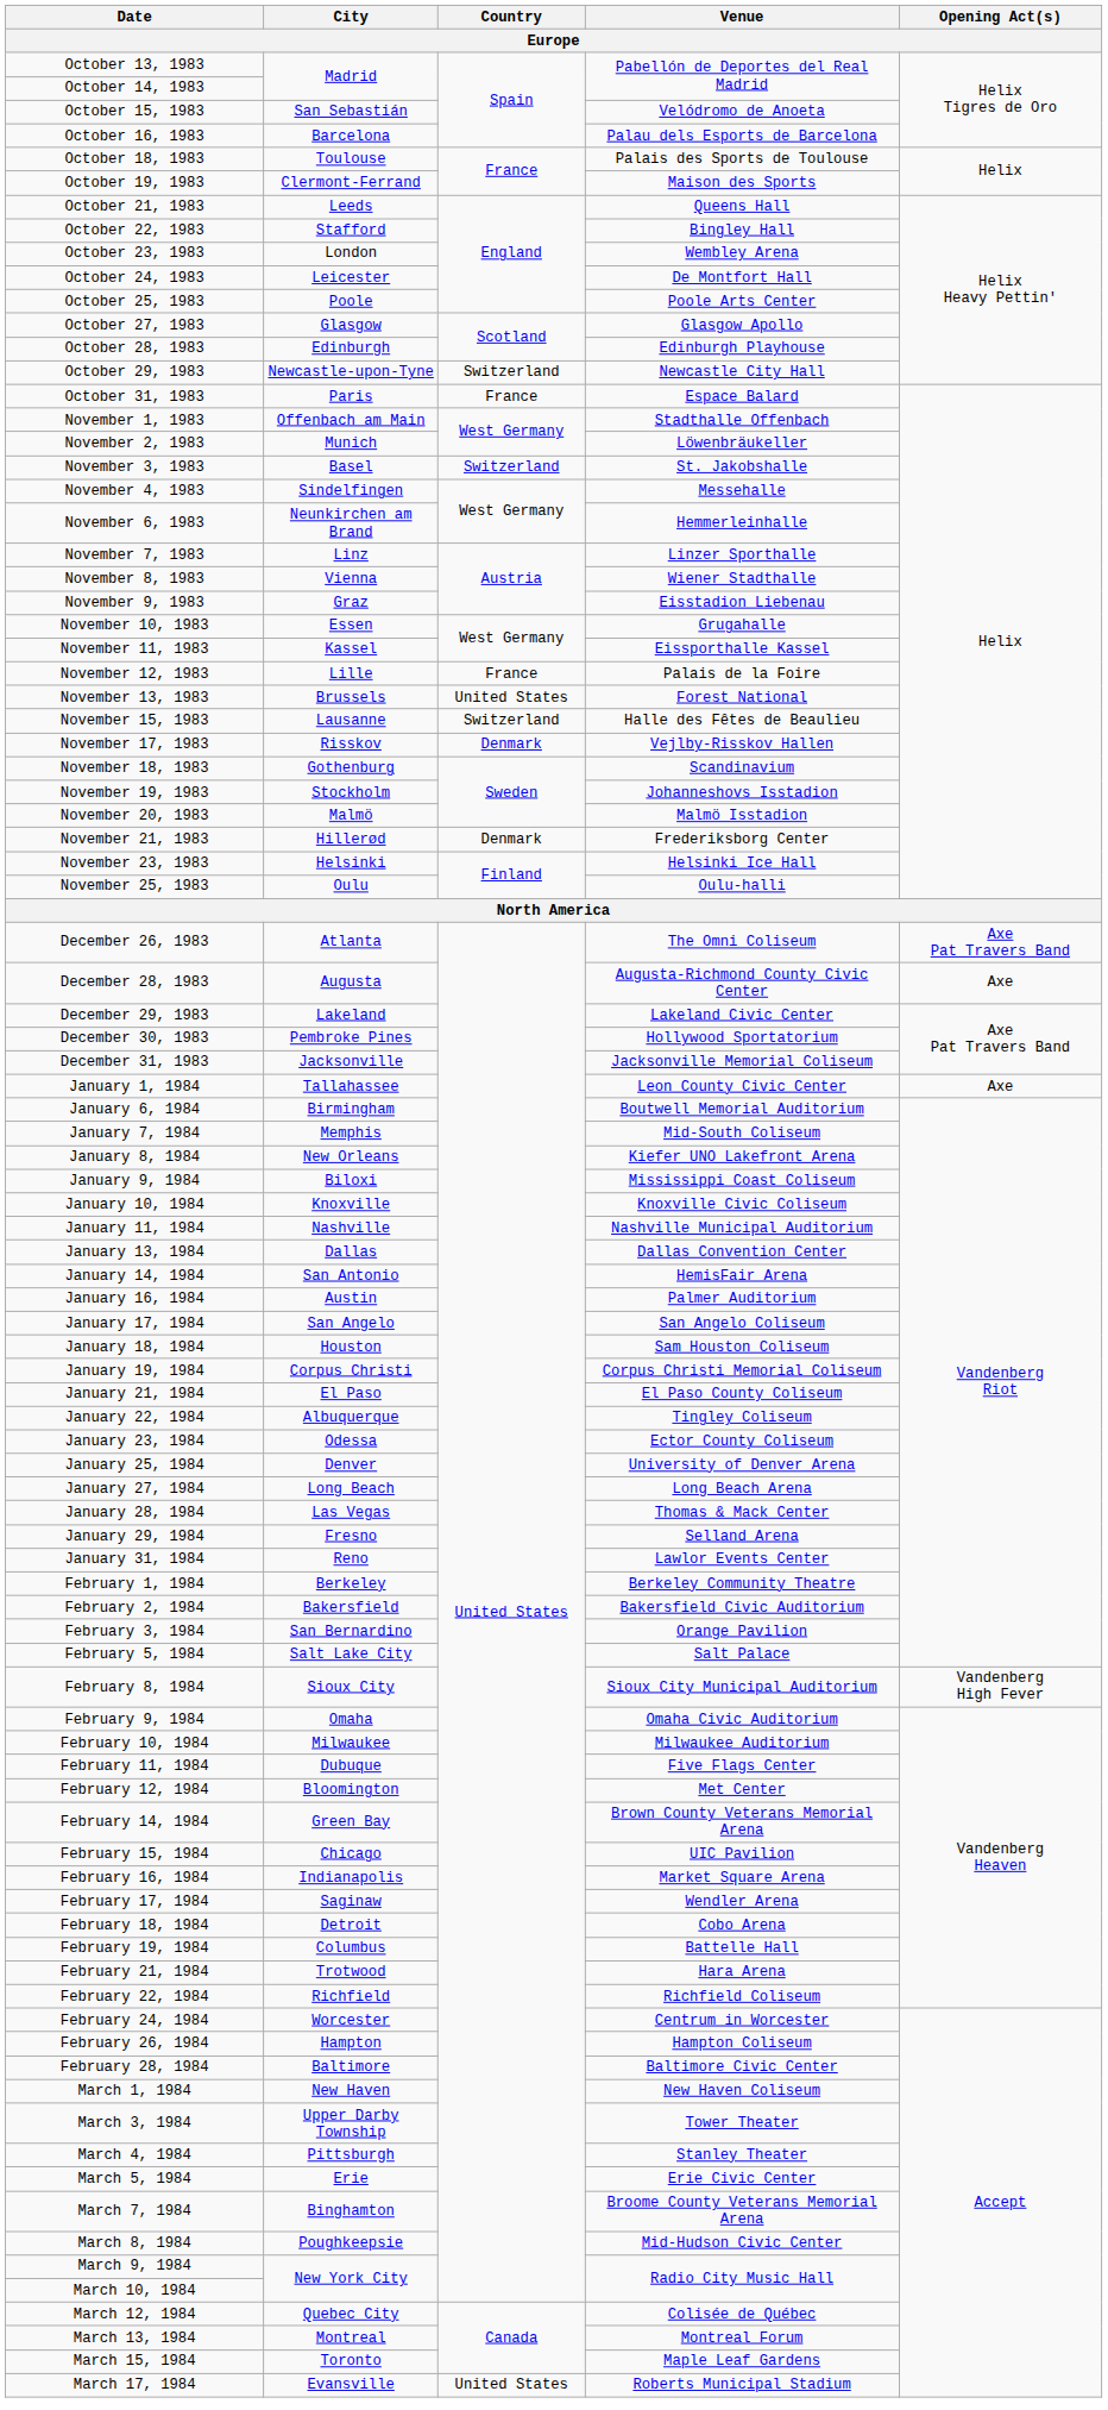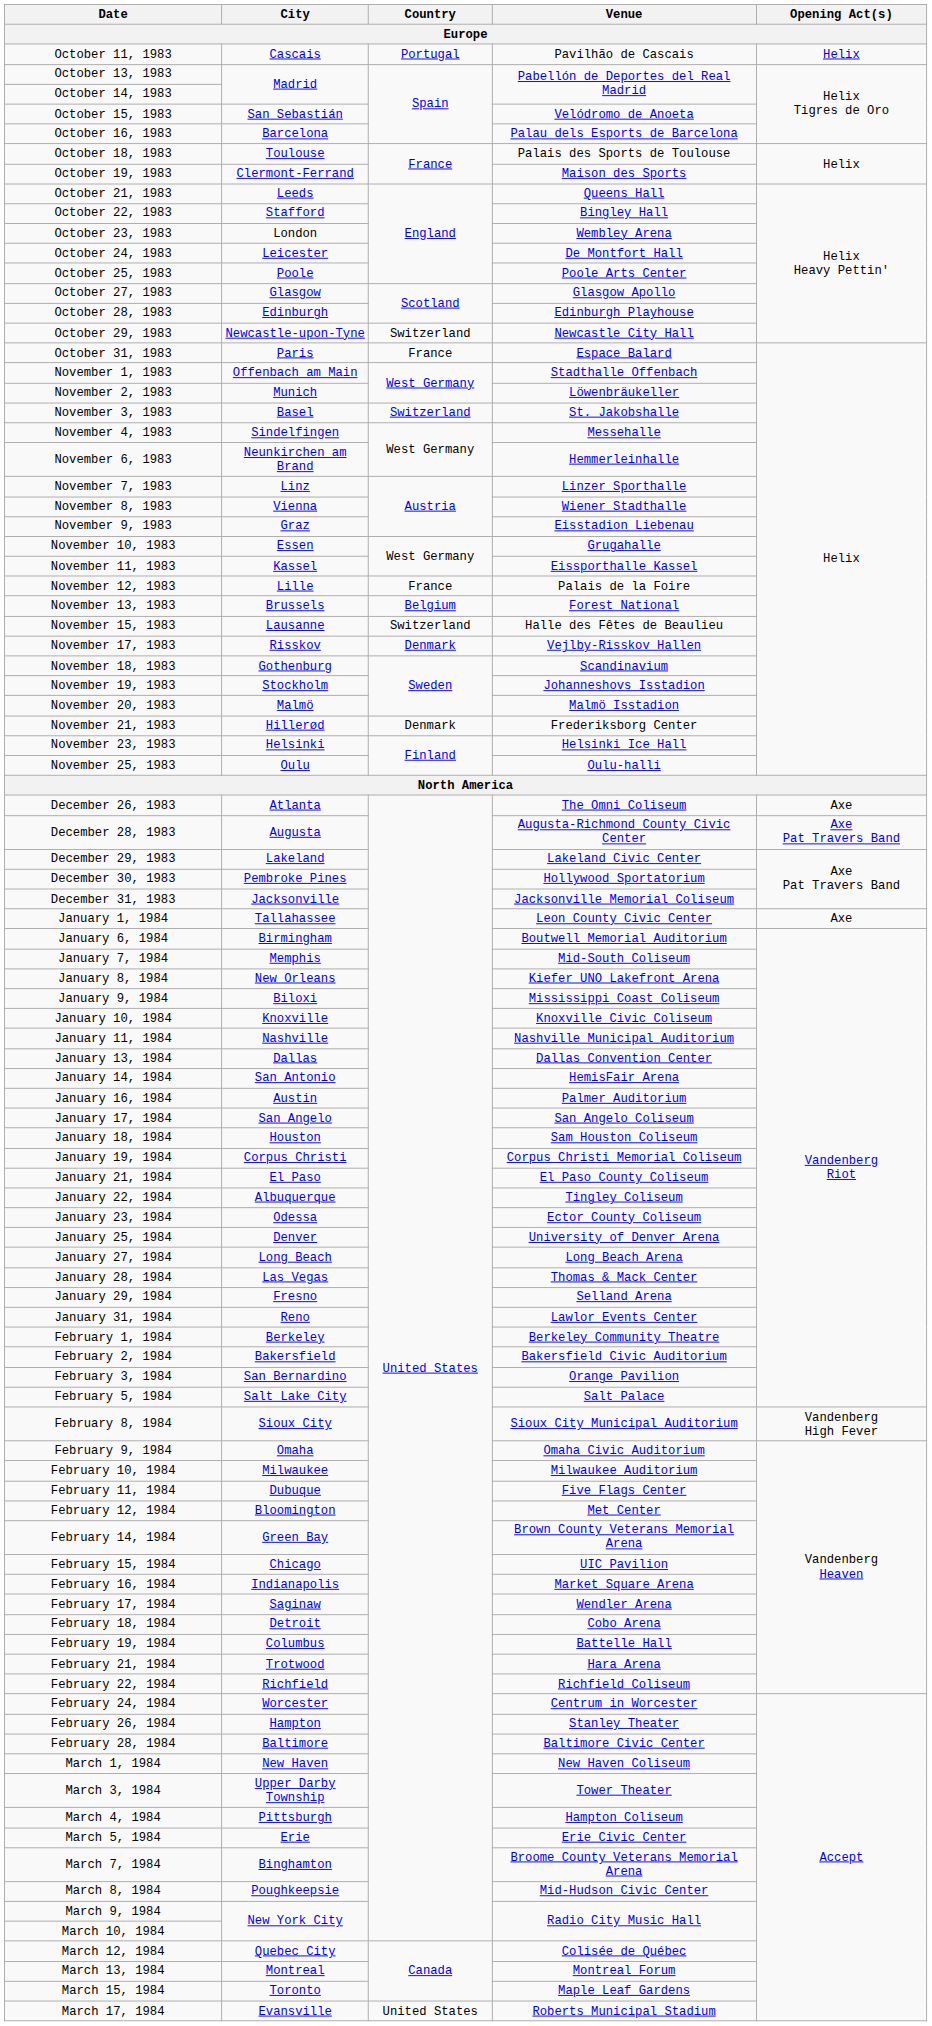+ row: October 11, 1983 | Cascais | Portugal | Pavilhão de Cascais | Helix
November 13, 1983 | Country: United States -> Belgium
December 26, 1983 | Opening Act(s): Axe Pat Travers Band -> Axe
December 28, 1983 | Opening Act(s): Axe -> Axe Pat Travers Band
February 26, 1984 | Venue: Hampton Coliseum -> Stanley Theater
March 4, 1984 | Venue: Stanley Theater -> Hampton Coliseum
